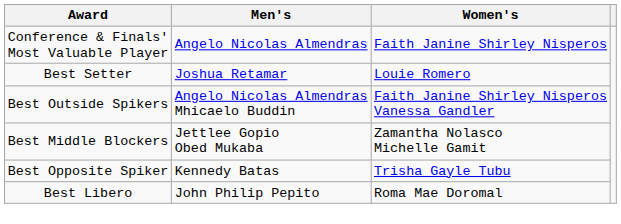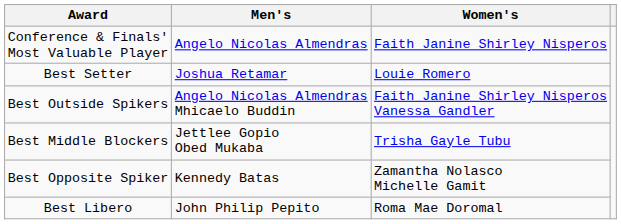Best Middle Blockers | Women's: Zamantha Nolasco Michelle Gamit -> Trisha Gayle Tubu
Best Opposite Spiker | Women's: Trisha Gayle Tubu -> Zamantha Nolasco Michelle Gamit
